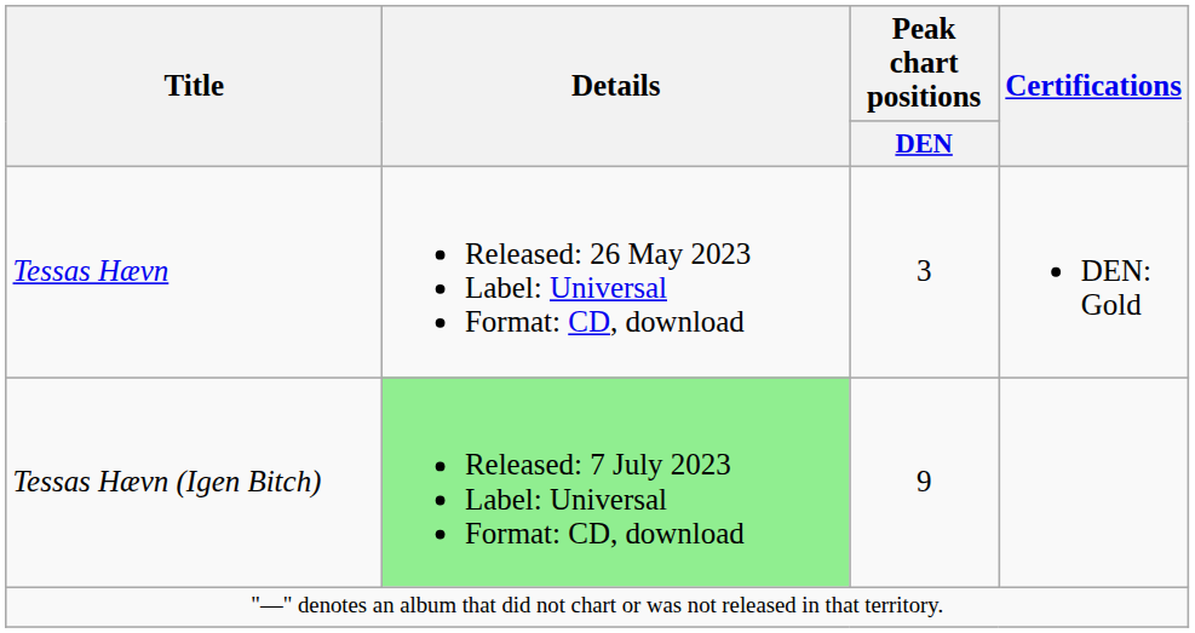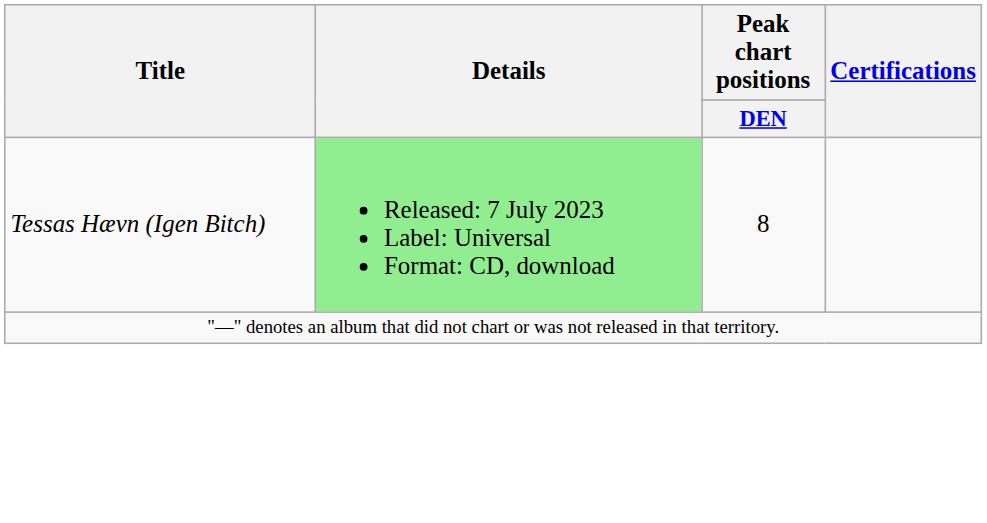- row: Tessas Hævn | Released: 26 May 2023 Label: Universal Format: CD, download | 3 | DEN: Gold
Tessas Hævn (Igen Bitch) | Peak chart positions / DEN: 9 -> 8
